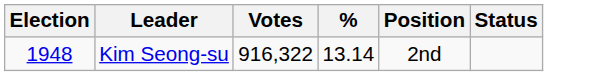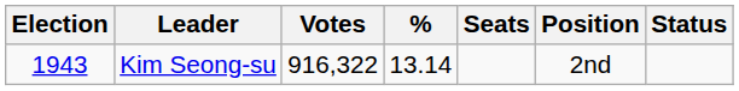+ column: Seats
Kim Seong-su | Election: 1948 -> 1943
